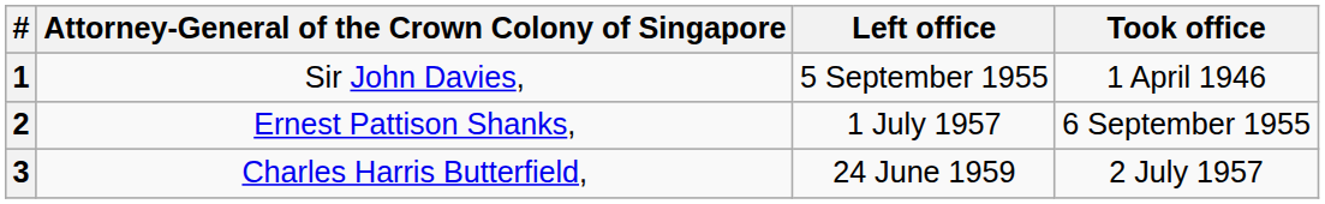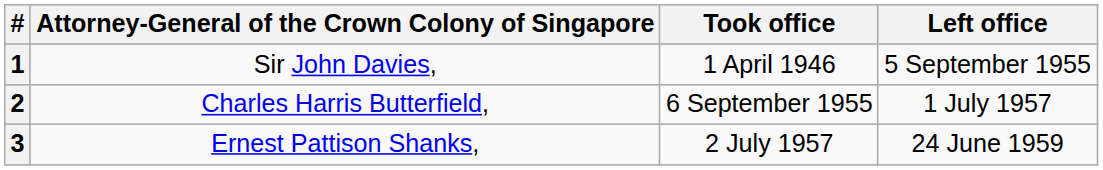columns swapped: Took office <-> Left office
2 | Attorney-General of the Crown Colony of Singapore: Ernest Pattison Shanks, -> Charles Harris Butterfield,
3 | Attorney-General of the Crown Colony of Singapore: Charles Harris Butterfield, -> Ernest Pattison Shanks,
